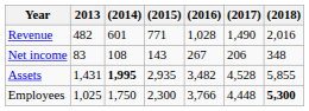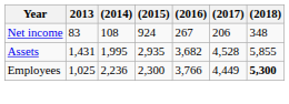- row: Revenue | 482 | 601 | 771 | 1,028 | 1,490 | 2,016
Net income | (2015): 143 -> 924
Assets | (2014): bold -> normal
Assets | (2016): 3,482 -> 3,682
Employees | (2014): 1,750 -> 2,236
Employees | (2017): 4,448 -> 4,449
